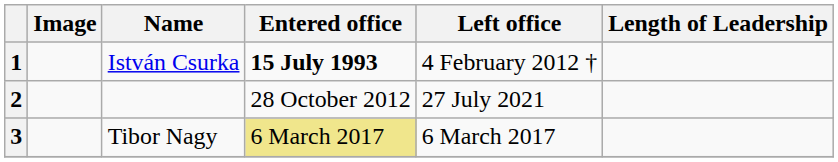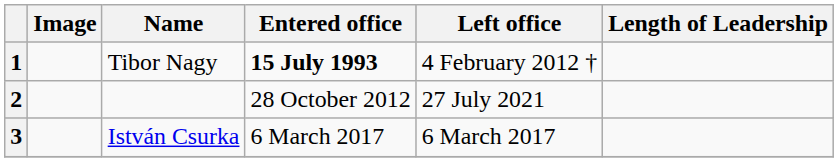1 | Name: István Csurka -> Tibor Nagy
3 | Name: Tibor Nagy -> István Csurka
3 | Entered office: khaki background -> no background
